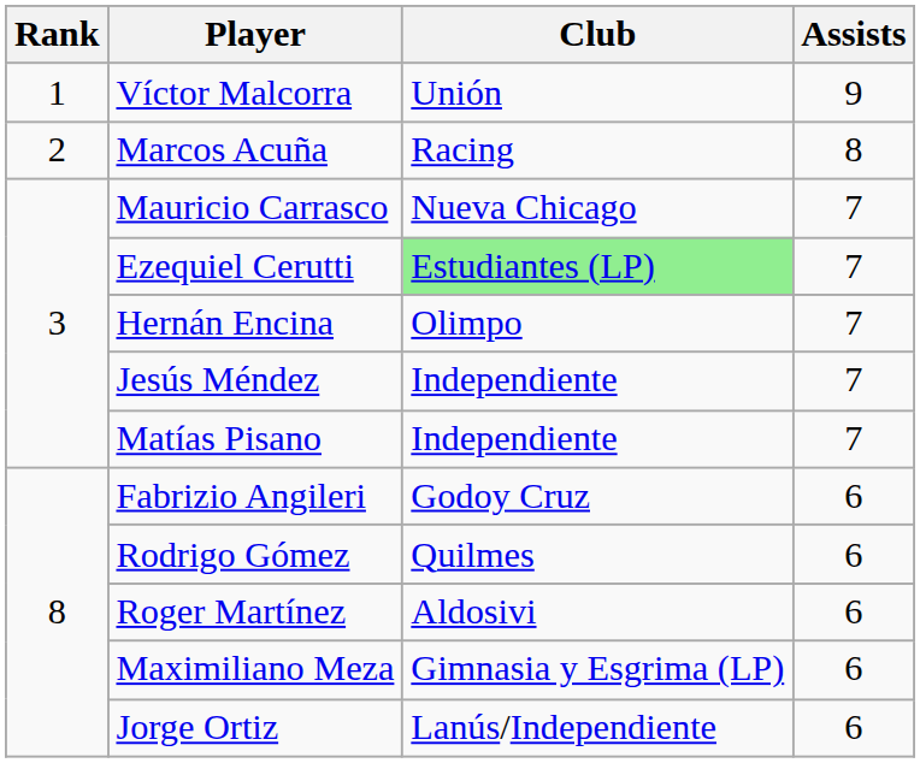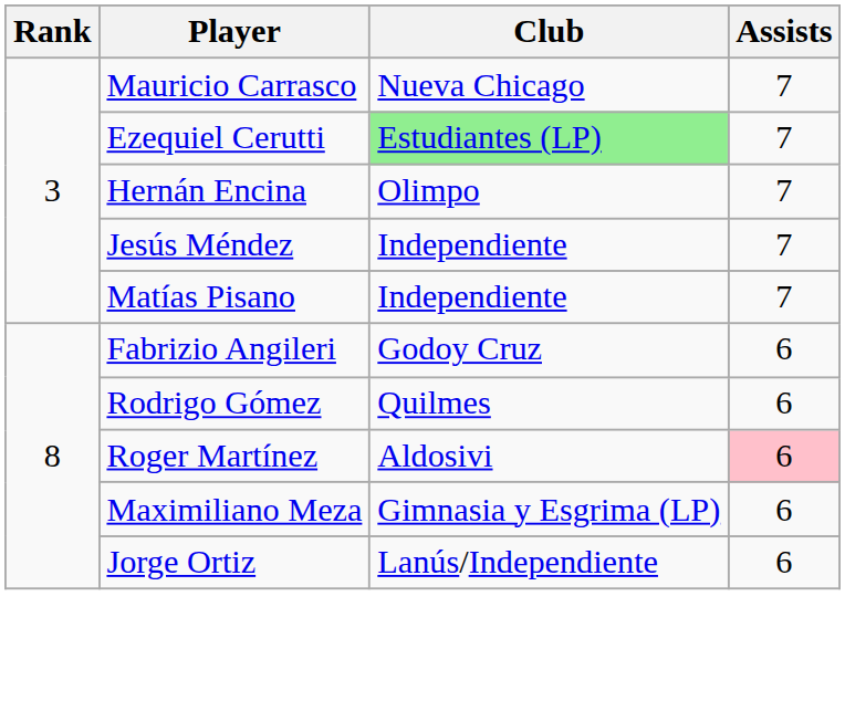- row: 1 | Víctor Malcorra | Unión | 9
- row: 2 | Marcos Acuña | Racing | 8
Roger Martínez | Assists: no background -> pink background
